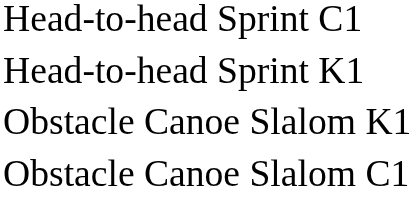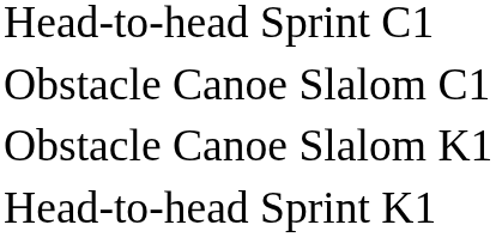rows swapped: Head-to-head Sprint K1 <-> Obstacle Canoe Slalom C1
